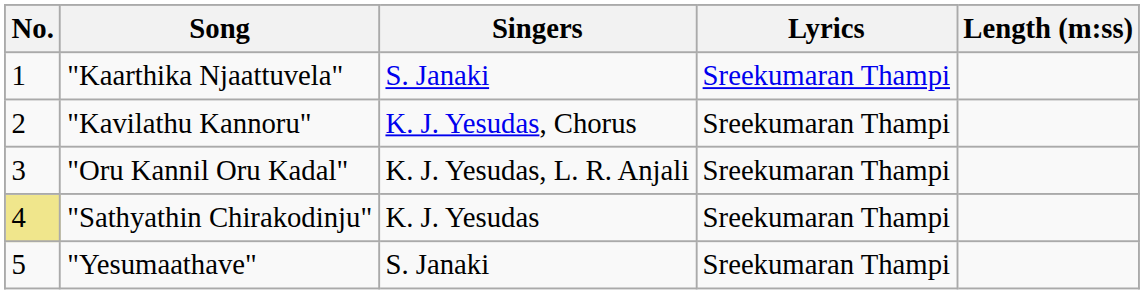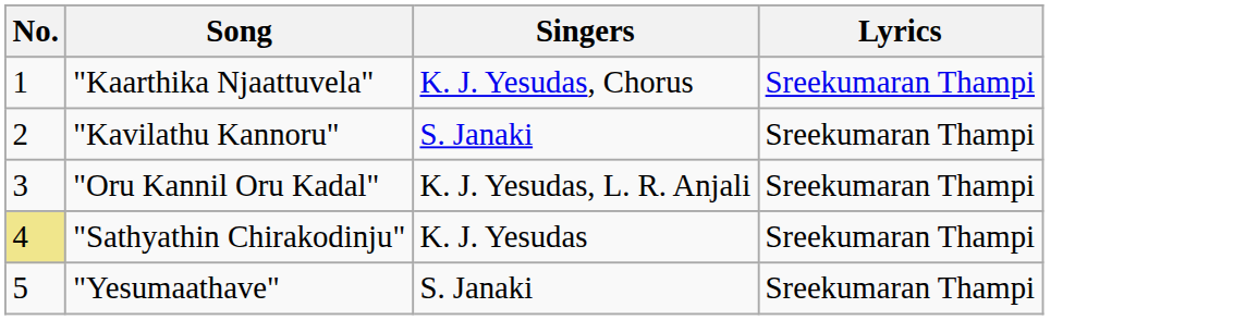- column: Length (m:ss)
"Kaarthika Njaattuvela" | Singers: S. Janaki -> K. J. Yesudas, Chorus
"Kavilathu Kannoru" | Singers: K. J. Yesudas, Chorus -> S. Janaki
